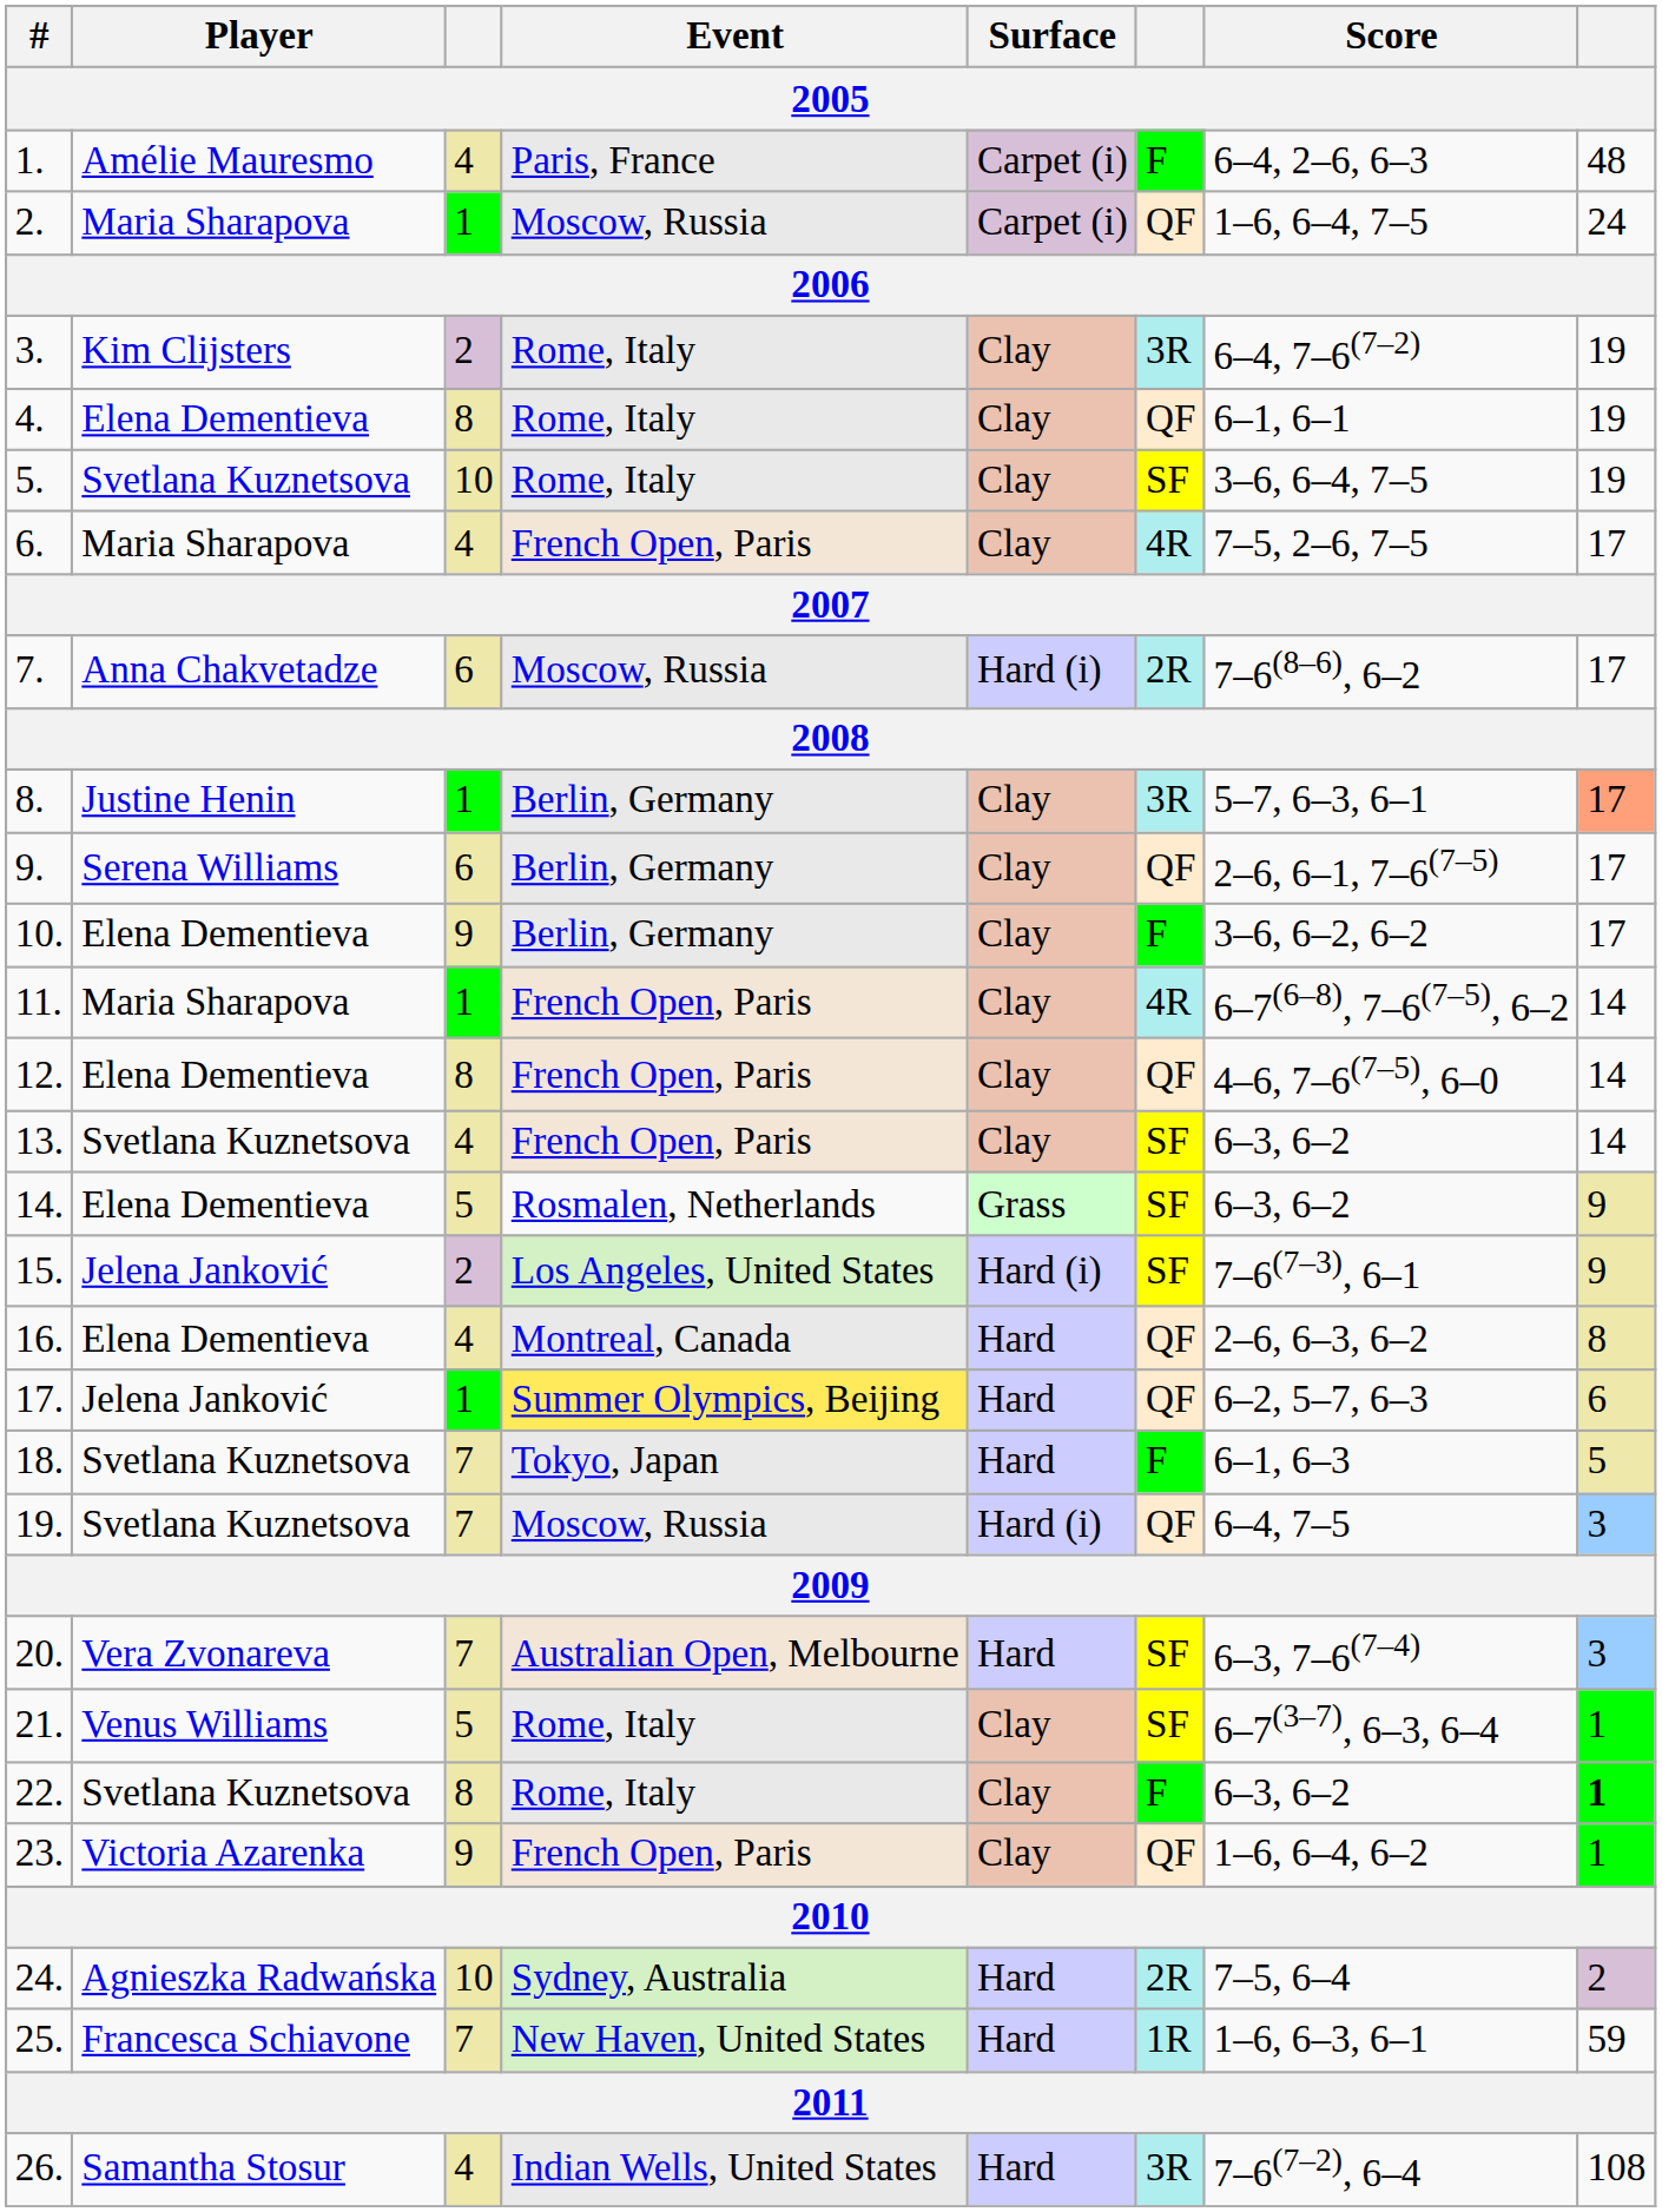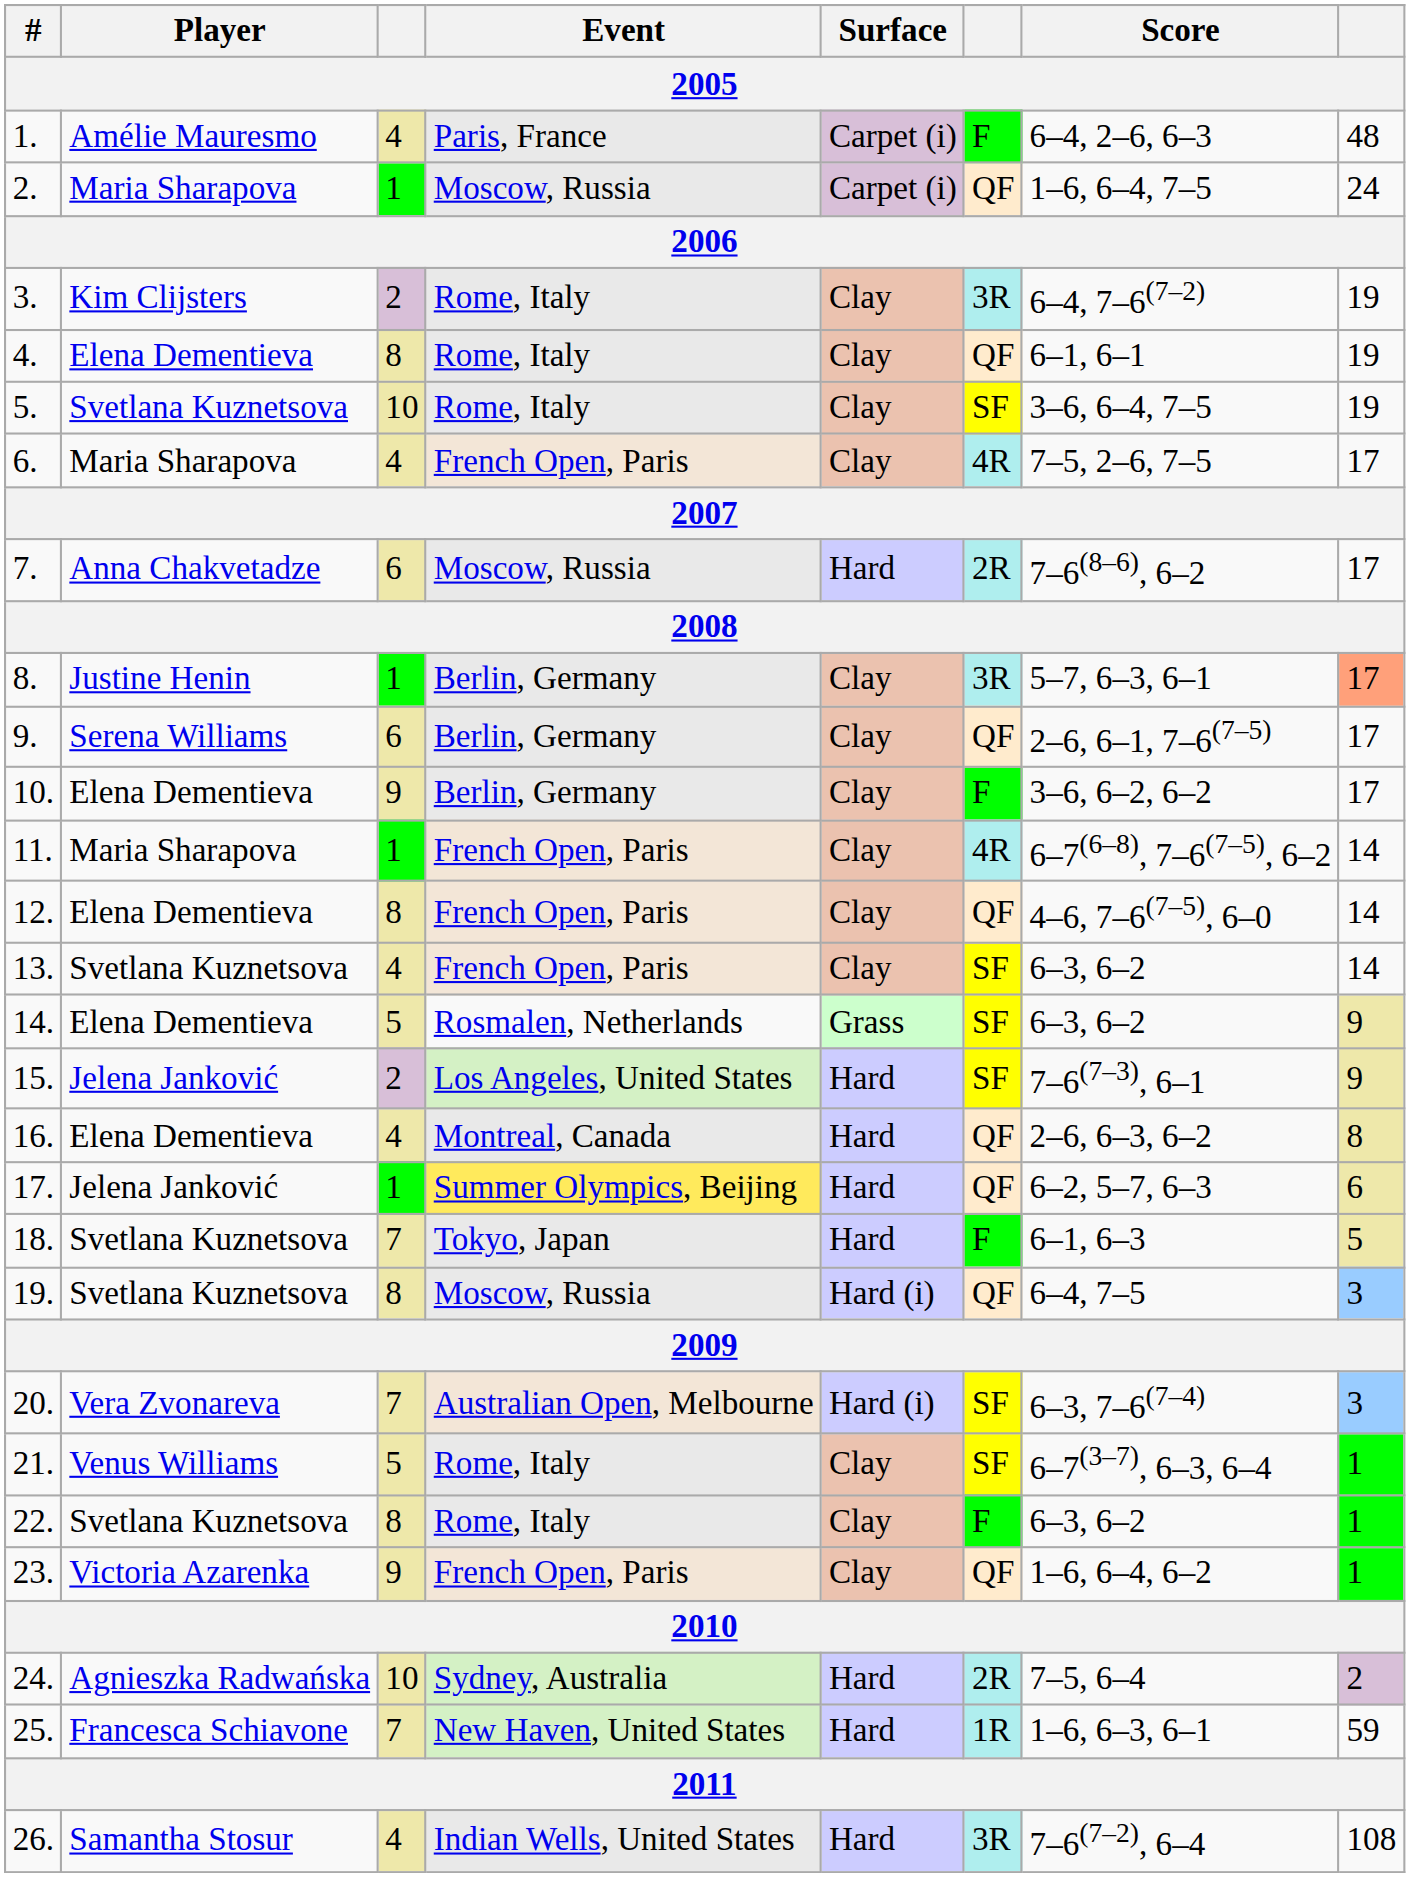7. | Surface: Hard (i) -> Hard
15. | Surface: Hard (i) -> Hard
19. | column 3: 7 -> 8
20. | Surface: Hard -> Hard (i)
22. | column 8: bold -> normal
